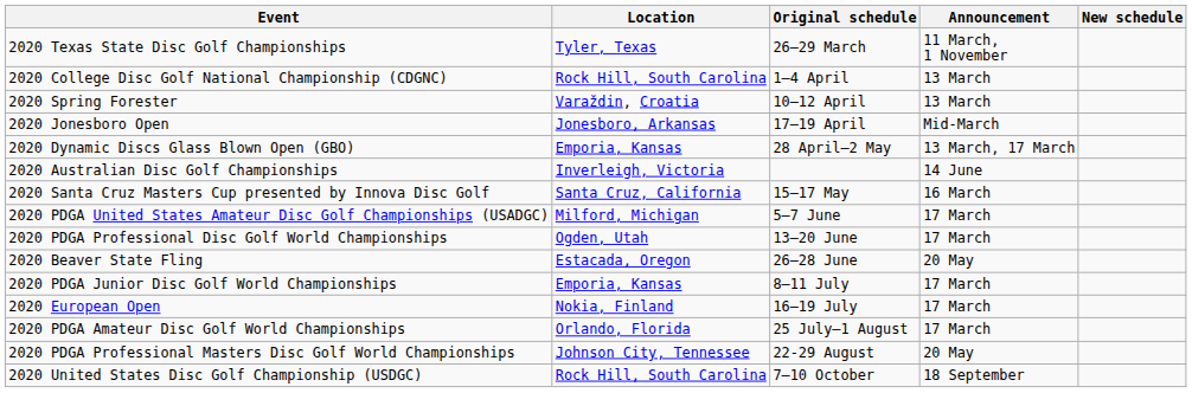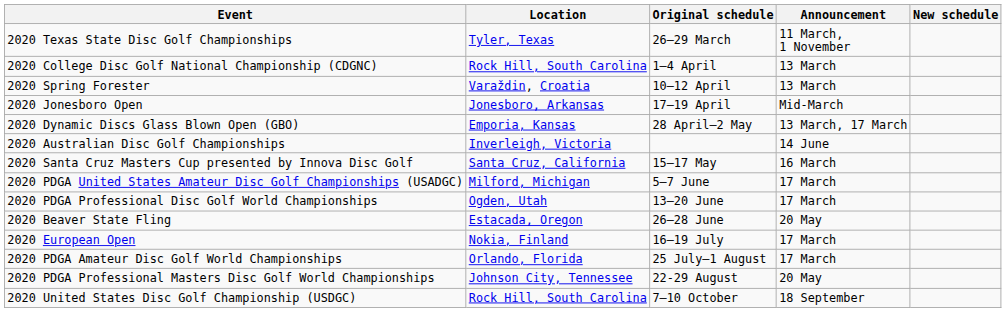- row: 2020 PDGA Junior Disc Golf World Championships | Emporia, Kansas | 8–11 July | 17 March
